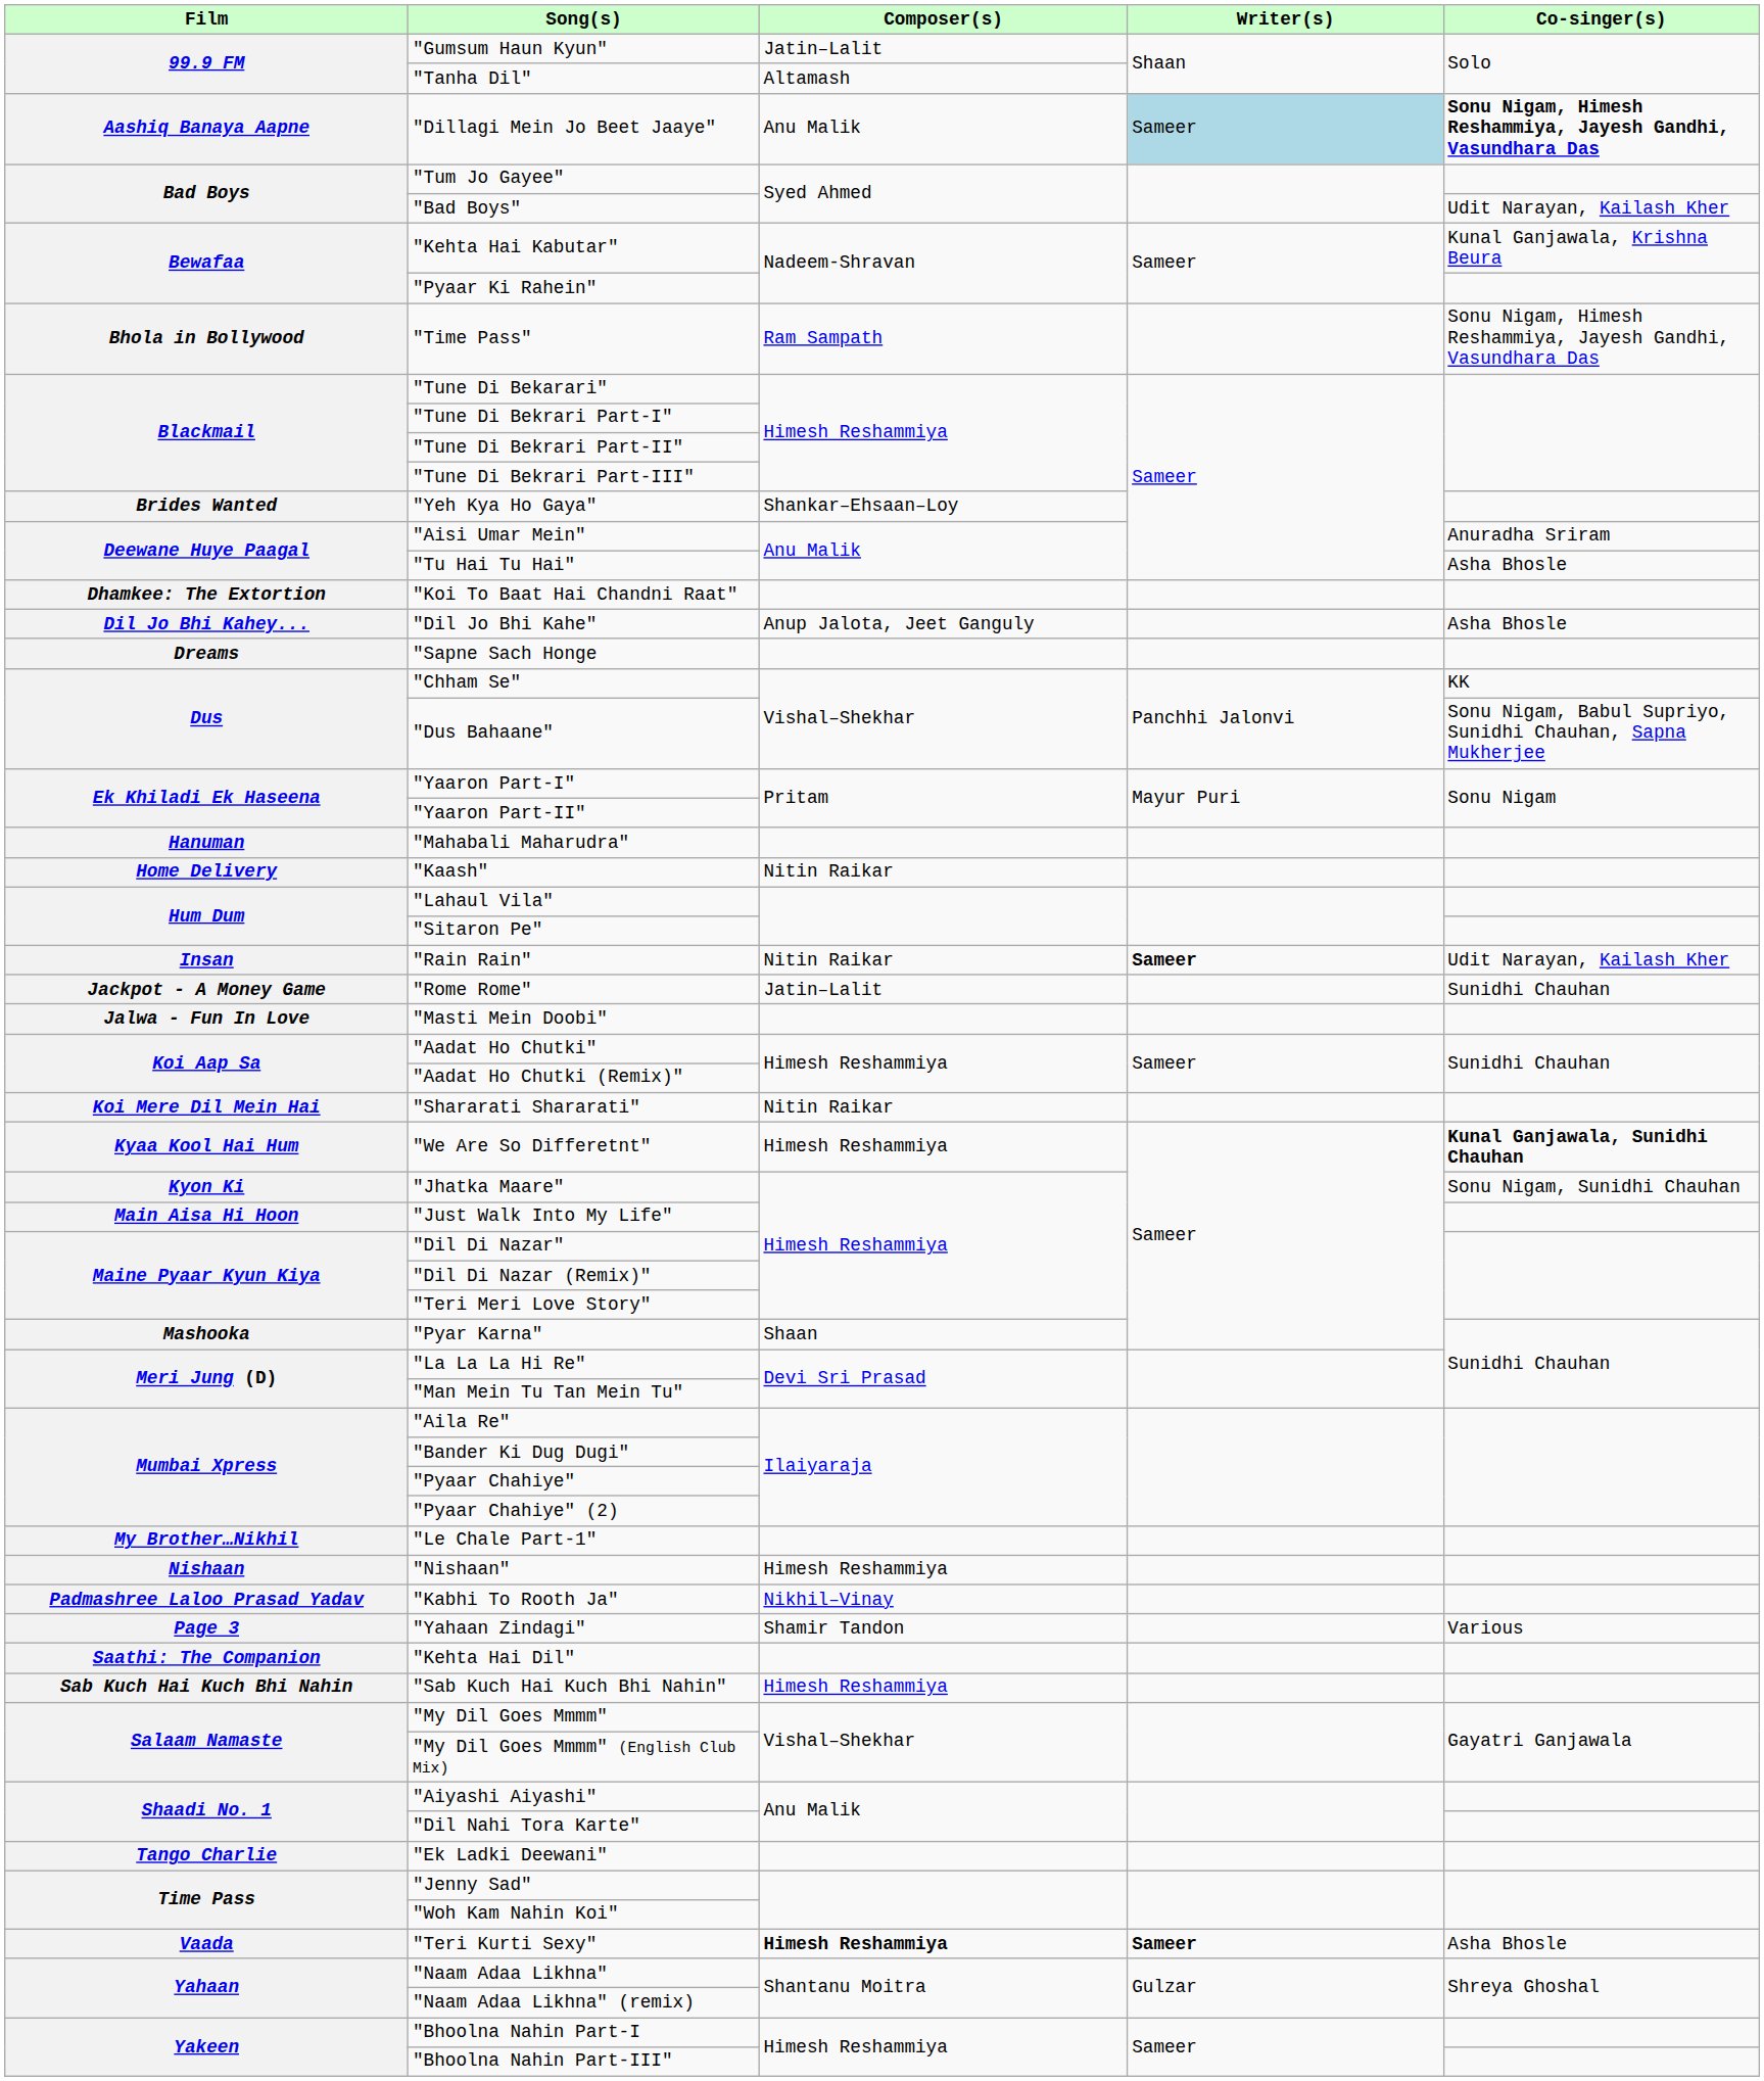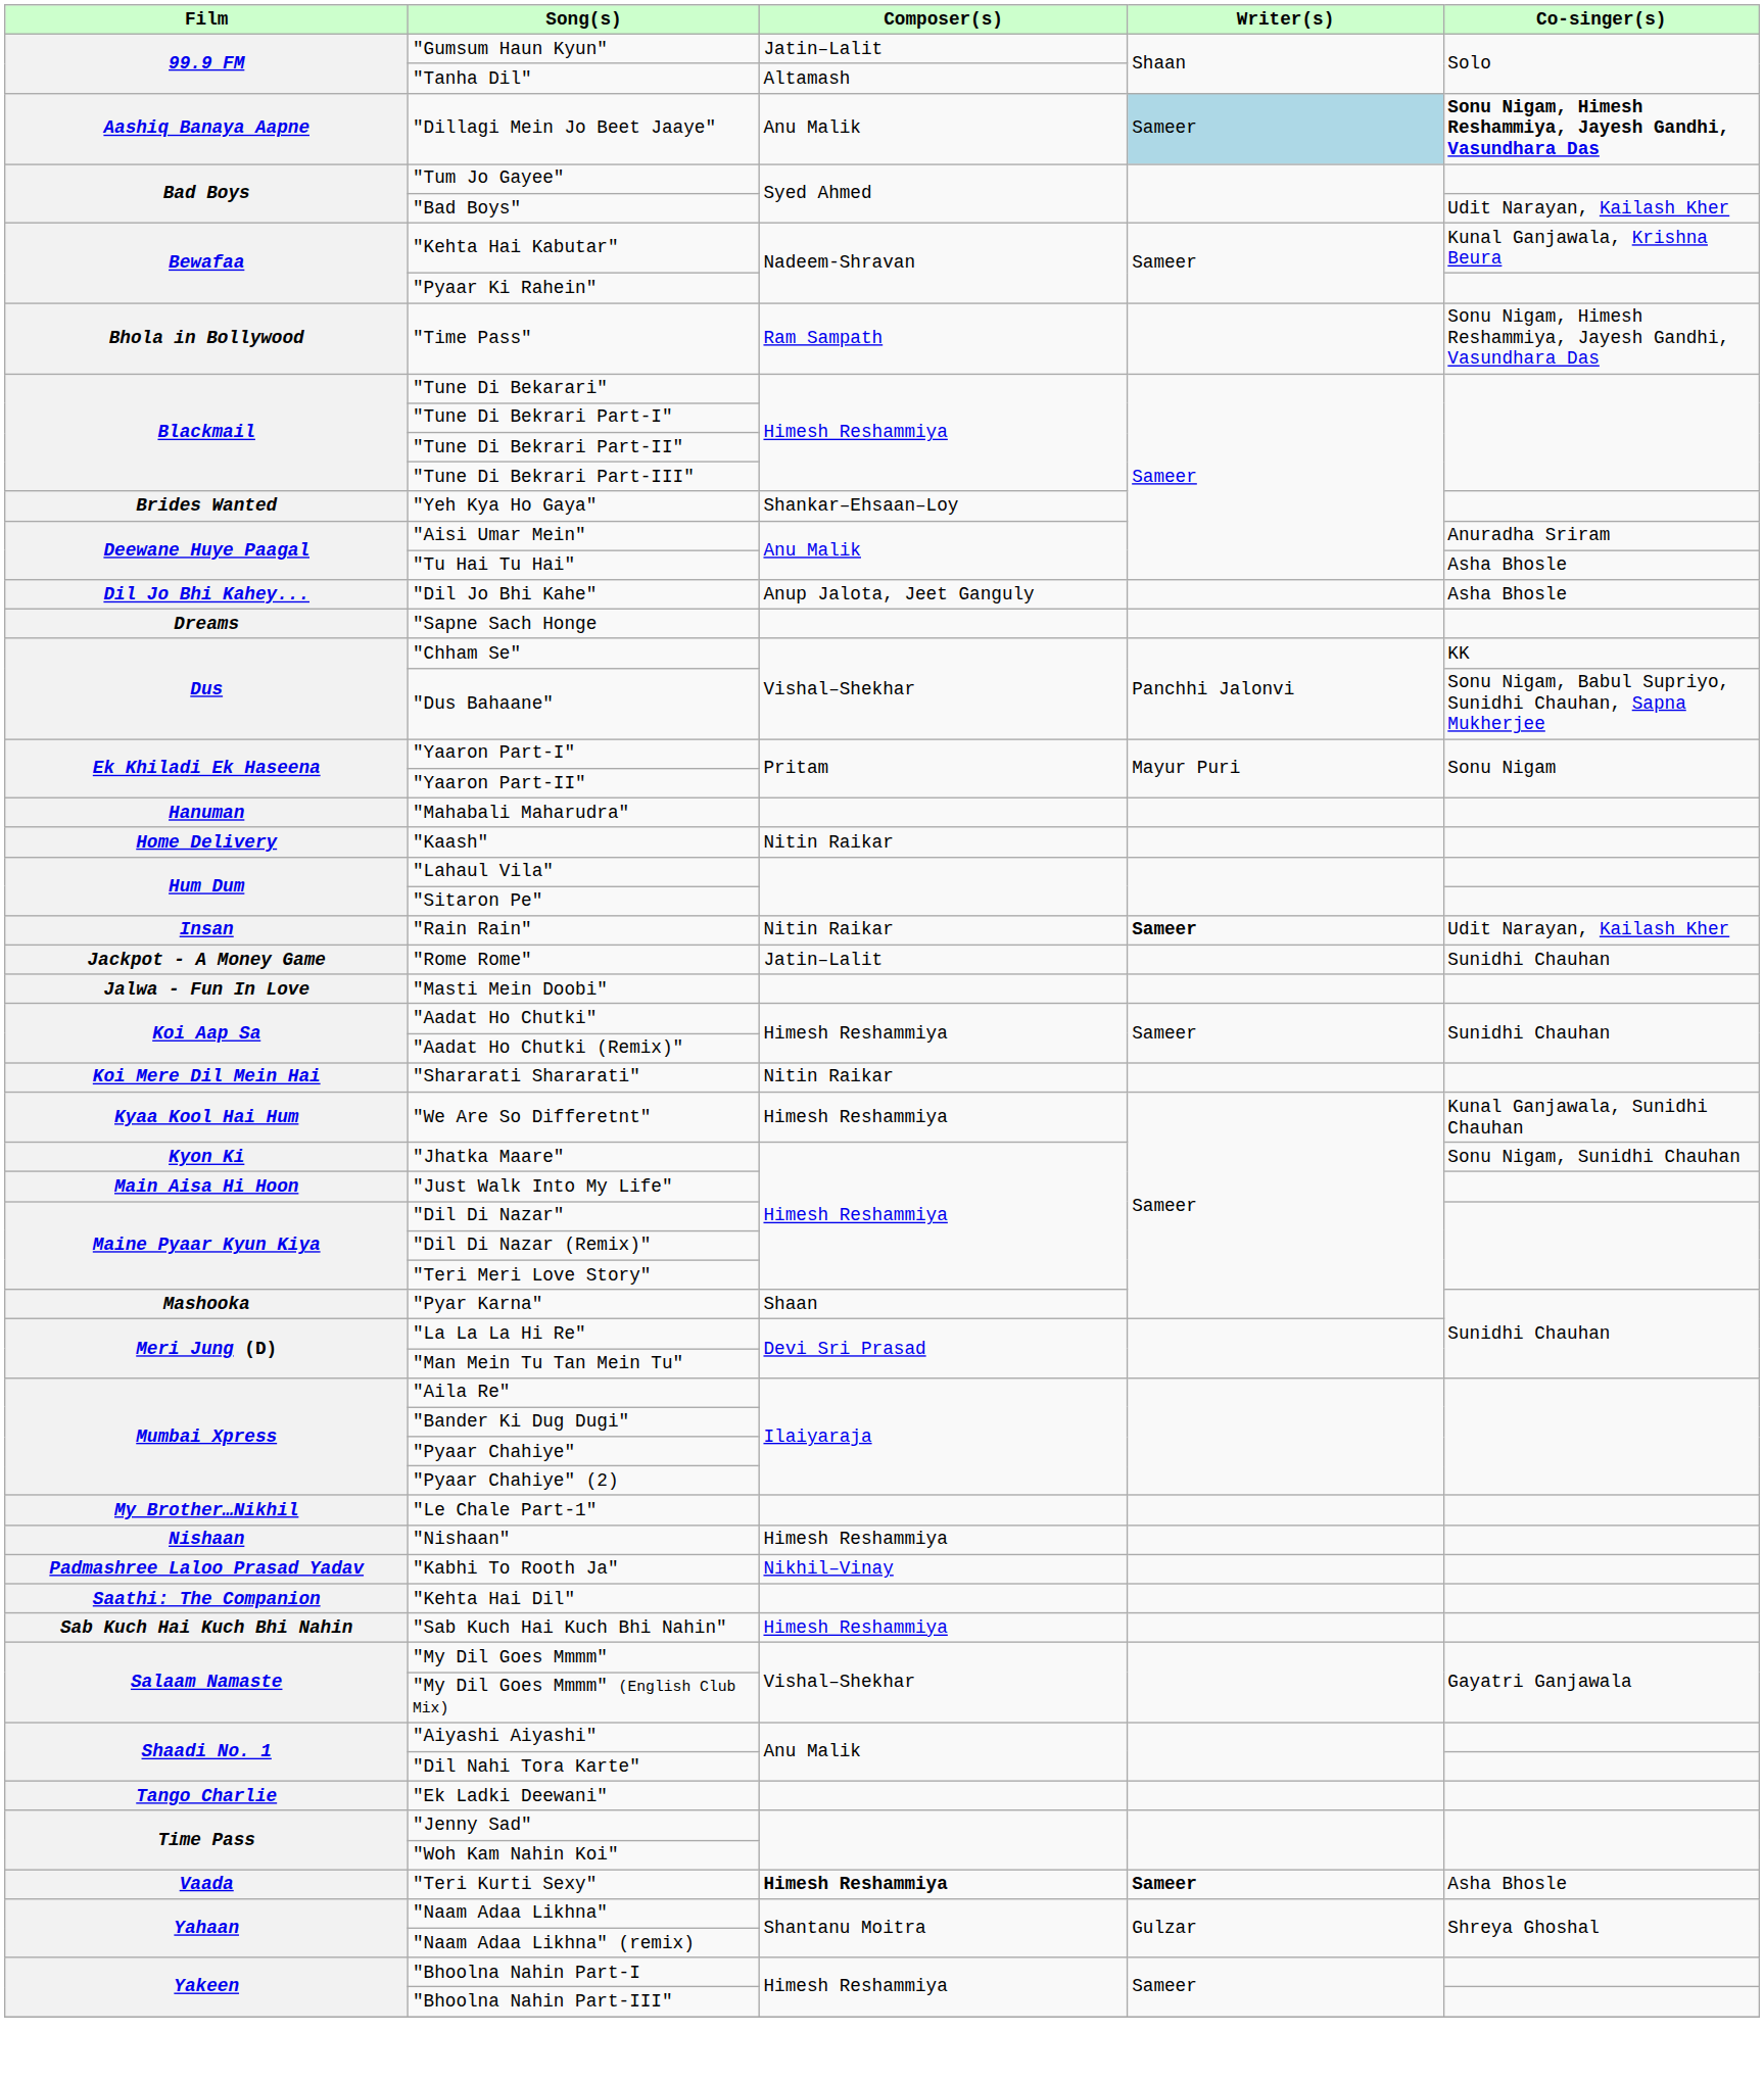- row: Dhamkee: The Extortion | "Koi To Baat Hai Chandni Raat"
"We Are So Differetnt" | Co-singer(s): bold -> normal
- row: Page 3 | "Yahaan Zindagi" | Shamir Tandon | Various
